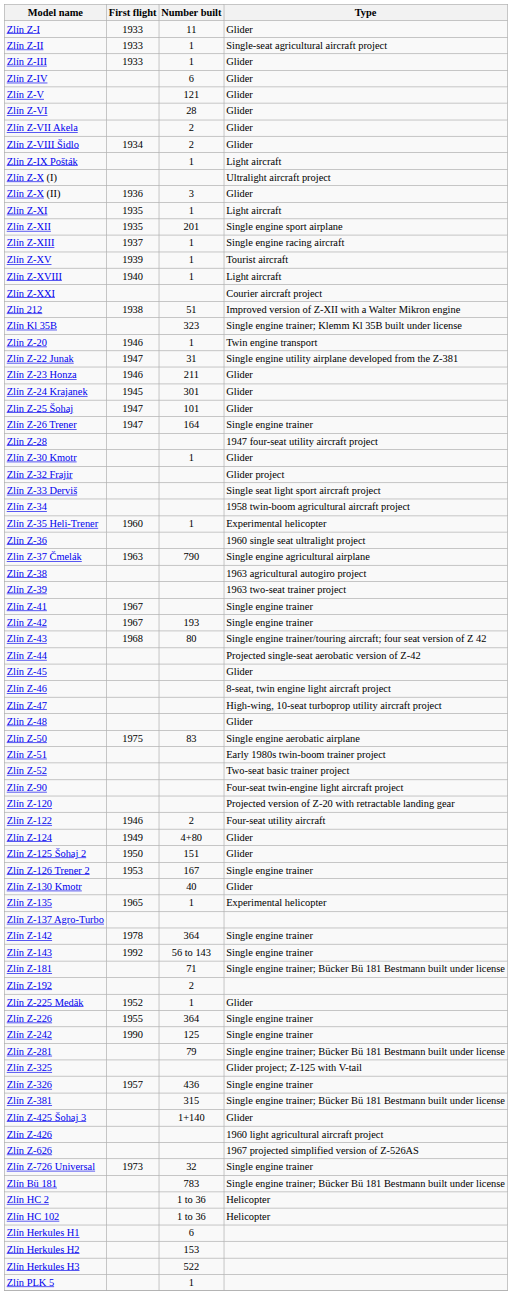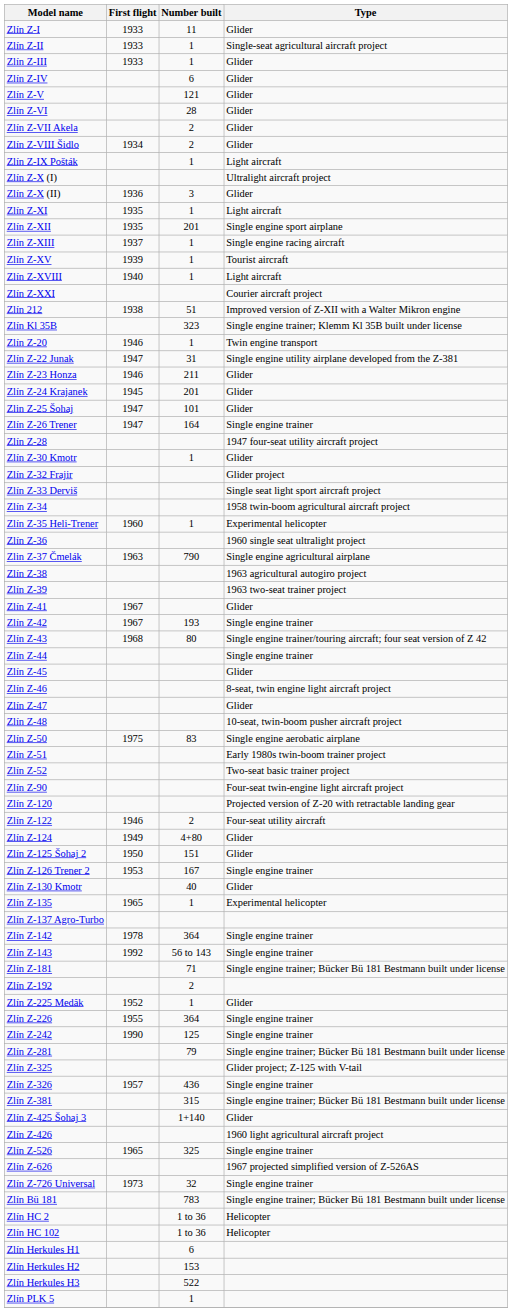Zlín Z-24 Krajanek | Number built: 301 -> 201
Zlín Z-41 | Type: Single engine trainer -> Glider
Zlín Z-44 | Type: Projected single-seat aerobatic version of Z-42 -> Single engine trainer
Zlín Z-47 | Type: High-wing, 10-seat turboprop utility aircraft project -> Glider
Zlín Z-48 | Type: Glider -> 10-seat, twin-boom pusher aircraft project
+ row: Zlín Z-526 | 1965 | 325 | Single engine trainer
